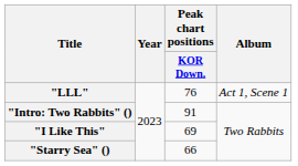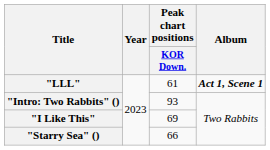"LLL" | Peak chart positions / KOR Down.: 76 -> 61
"LLL" | Album: normal -> bold
"Intro: Two Rabbits" () | Peak chart positions / KOR Down.: 91 -> 93
